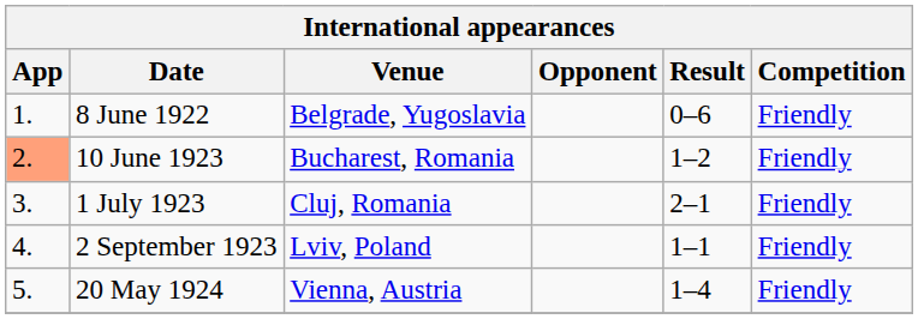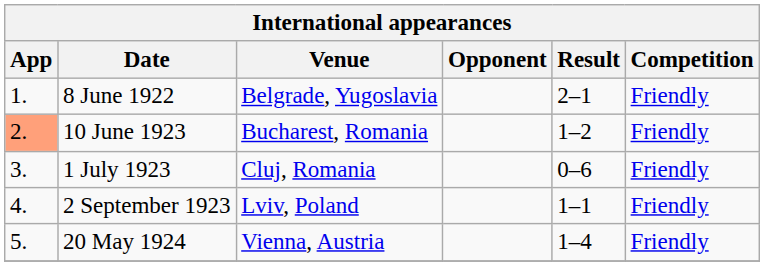8 June 1922 | Result: 0–6 -> 2–1
1 July 1923 | Result: 2–1 -> 0–6
